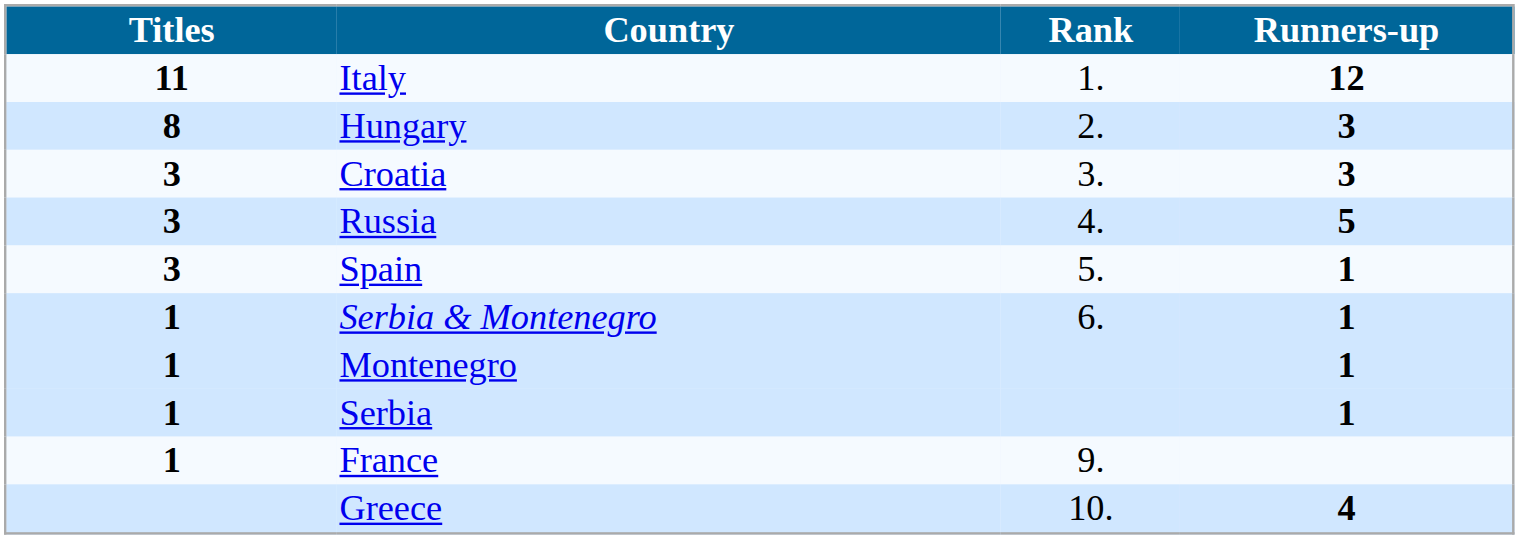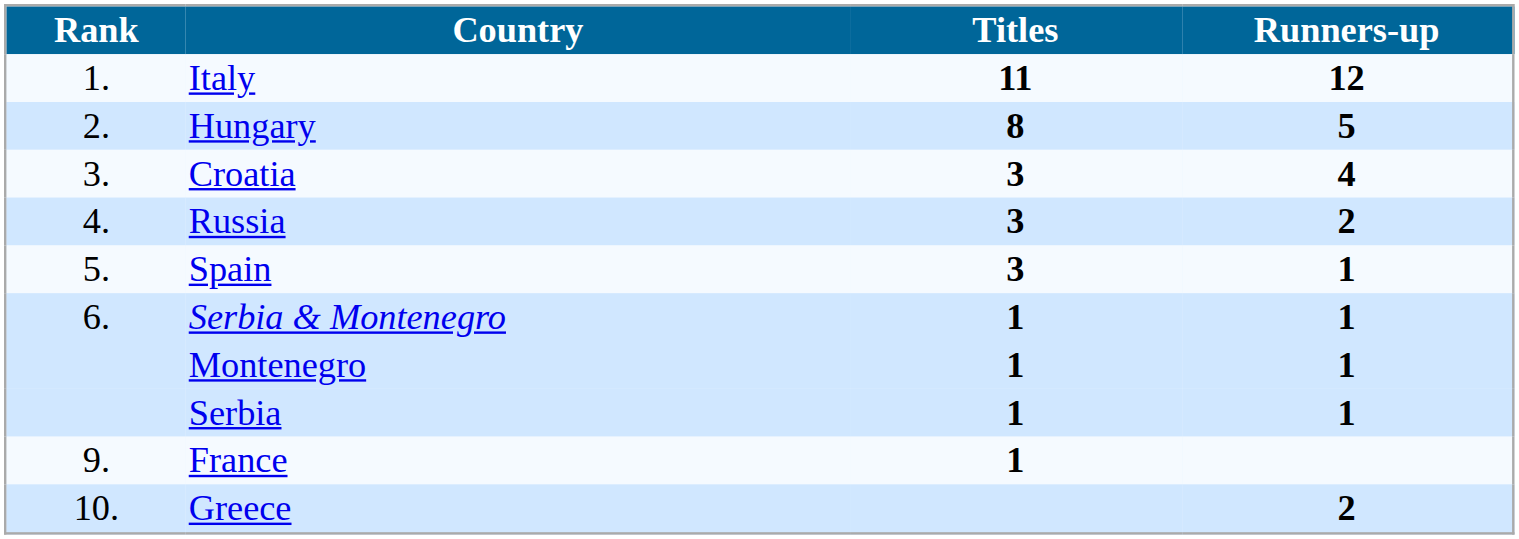columns swapped: Rank <-> Titles
Hungary | Runners-up: 3 -> 5
Croatia | Runners-up: 3 -> 4
Russia | Runners-up: 5 -> 2
Greece | Runners-up: 4 -> 2
